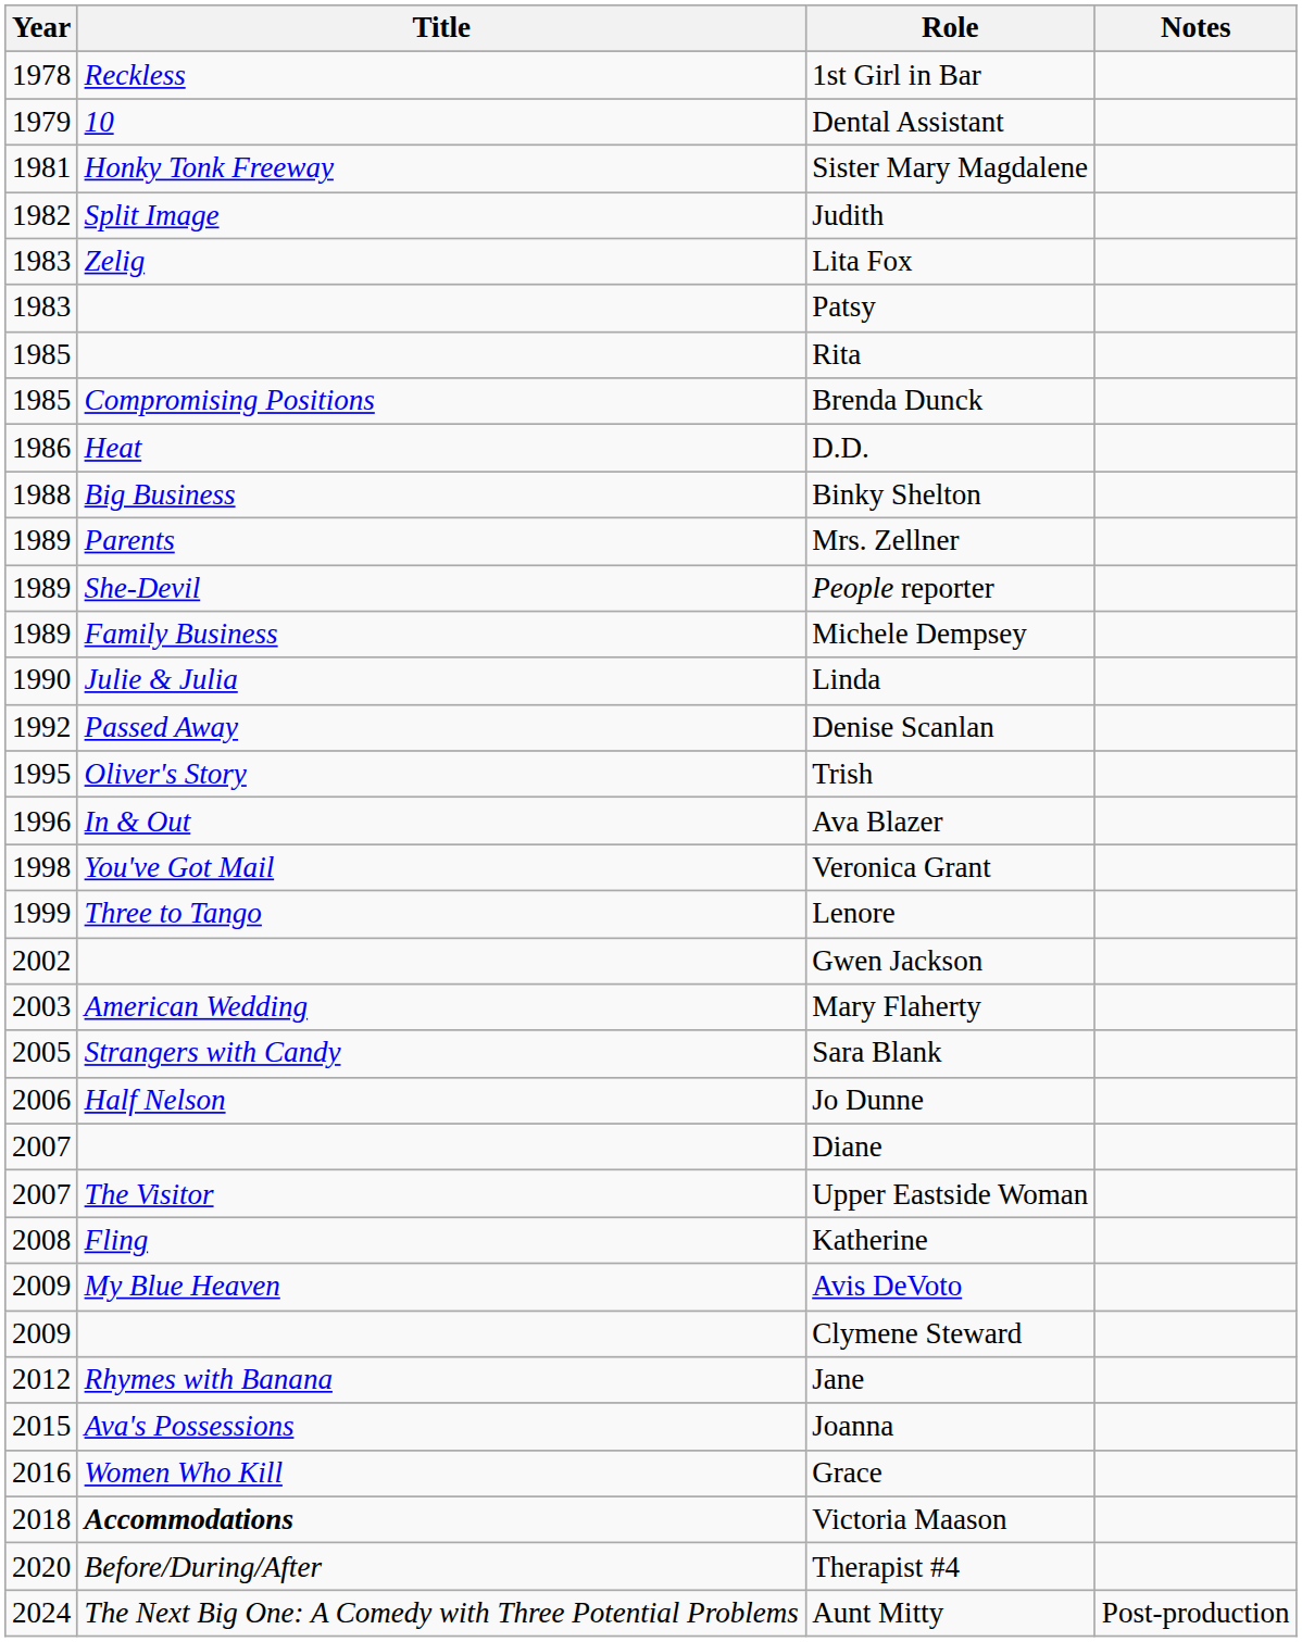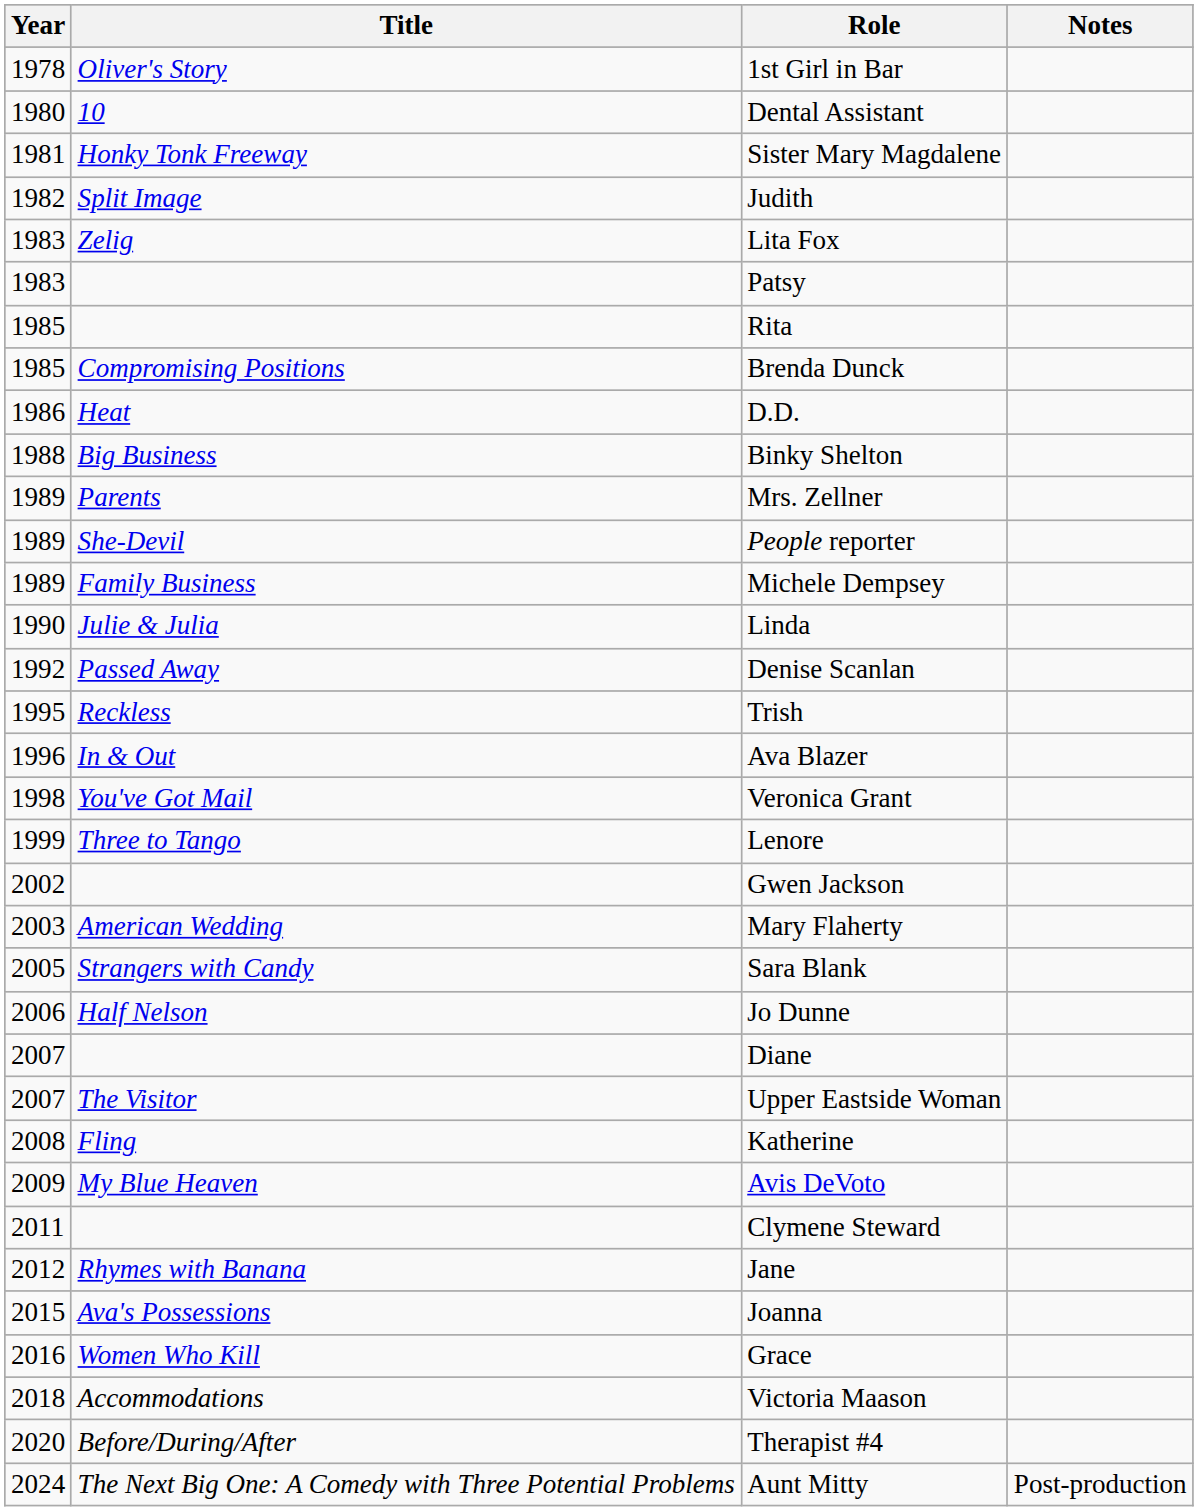1st Girl in Bar | Title: Reckless -> Oliver's Story
Dental Assistant | Year: 1979 -> 1980
Trish | Title: Oliver's Story -> Reckless
Clymene Steward | Year: 2009 -> 2011
Victoria Maason | Title: bold -> normal
